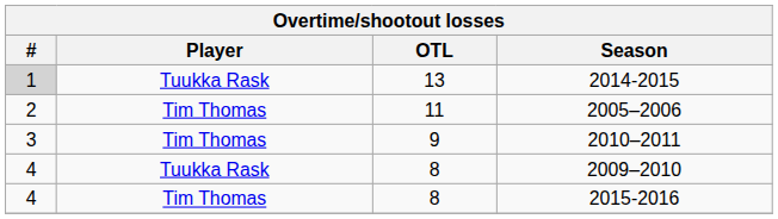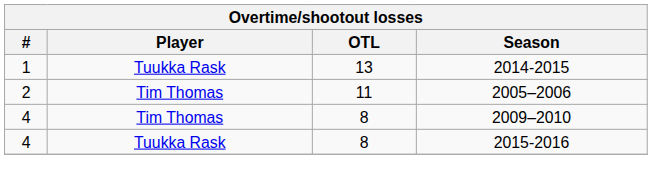2014-2015 | #: lightgrey background -> no background
- row: 3 | Tim Thomas | 9 | 2010–2011
2009–2010 | Player: Tuukka Rask -> Tim Thomas
2015-2016 | Player: Tim Thomas -> Tuukka Rask
